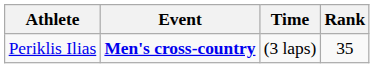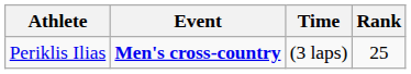Periklis Ilias | Rank: 35 -> 25
